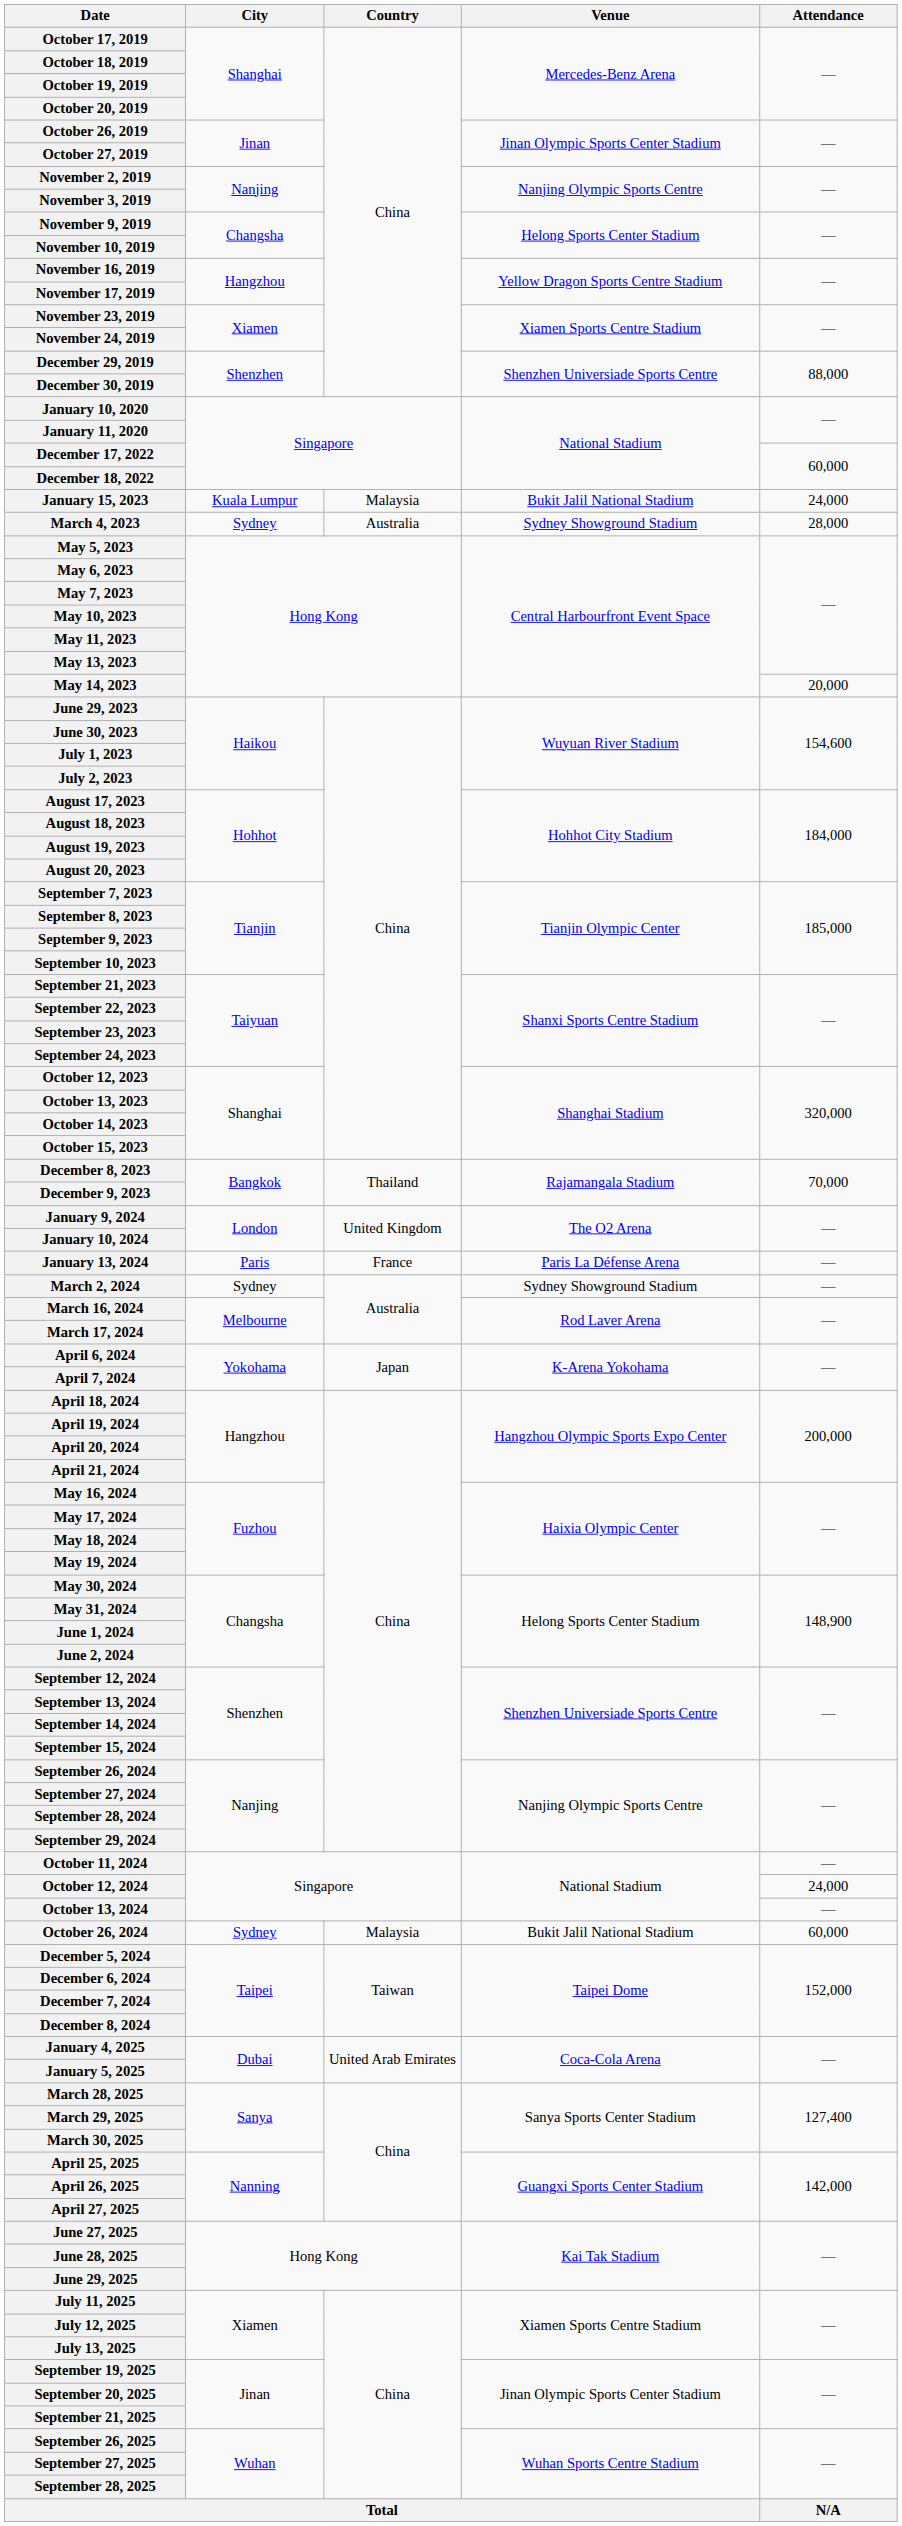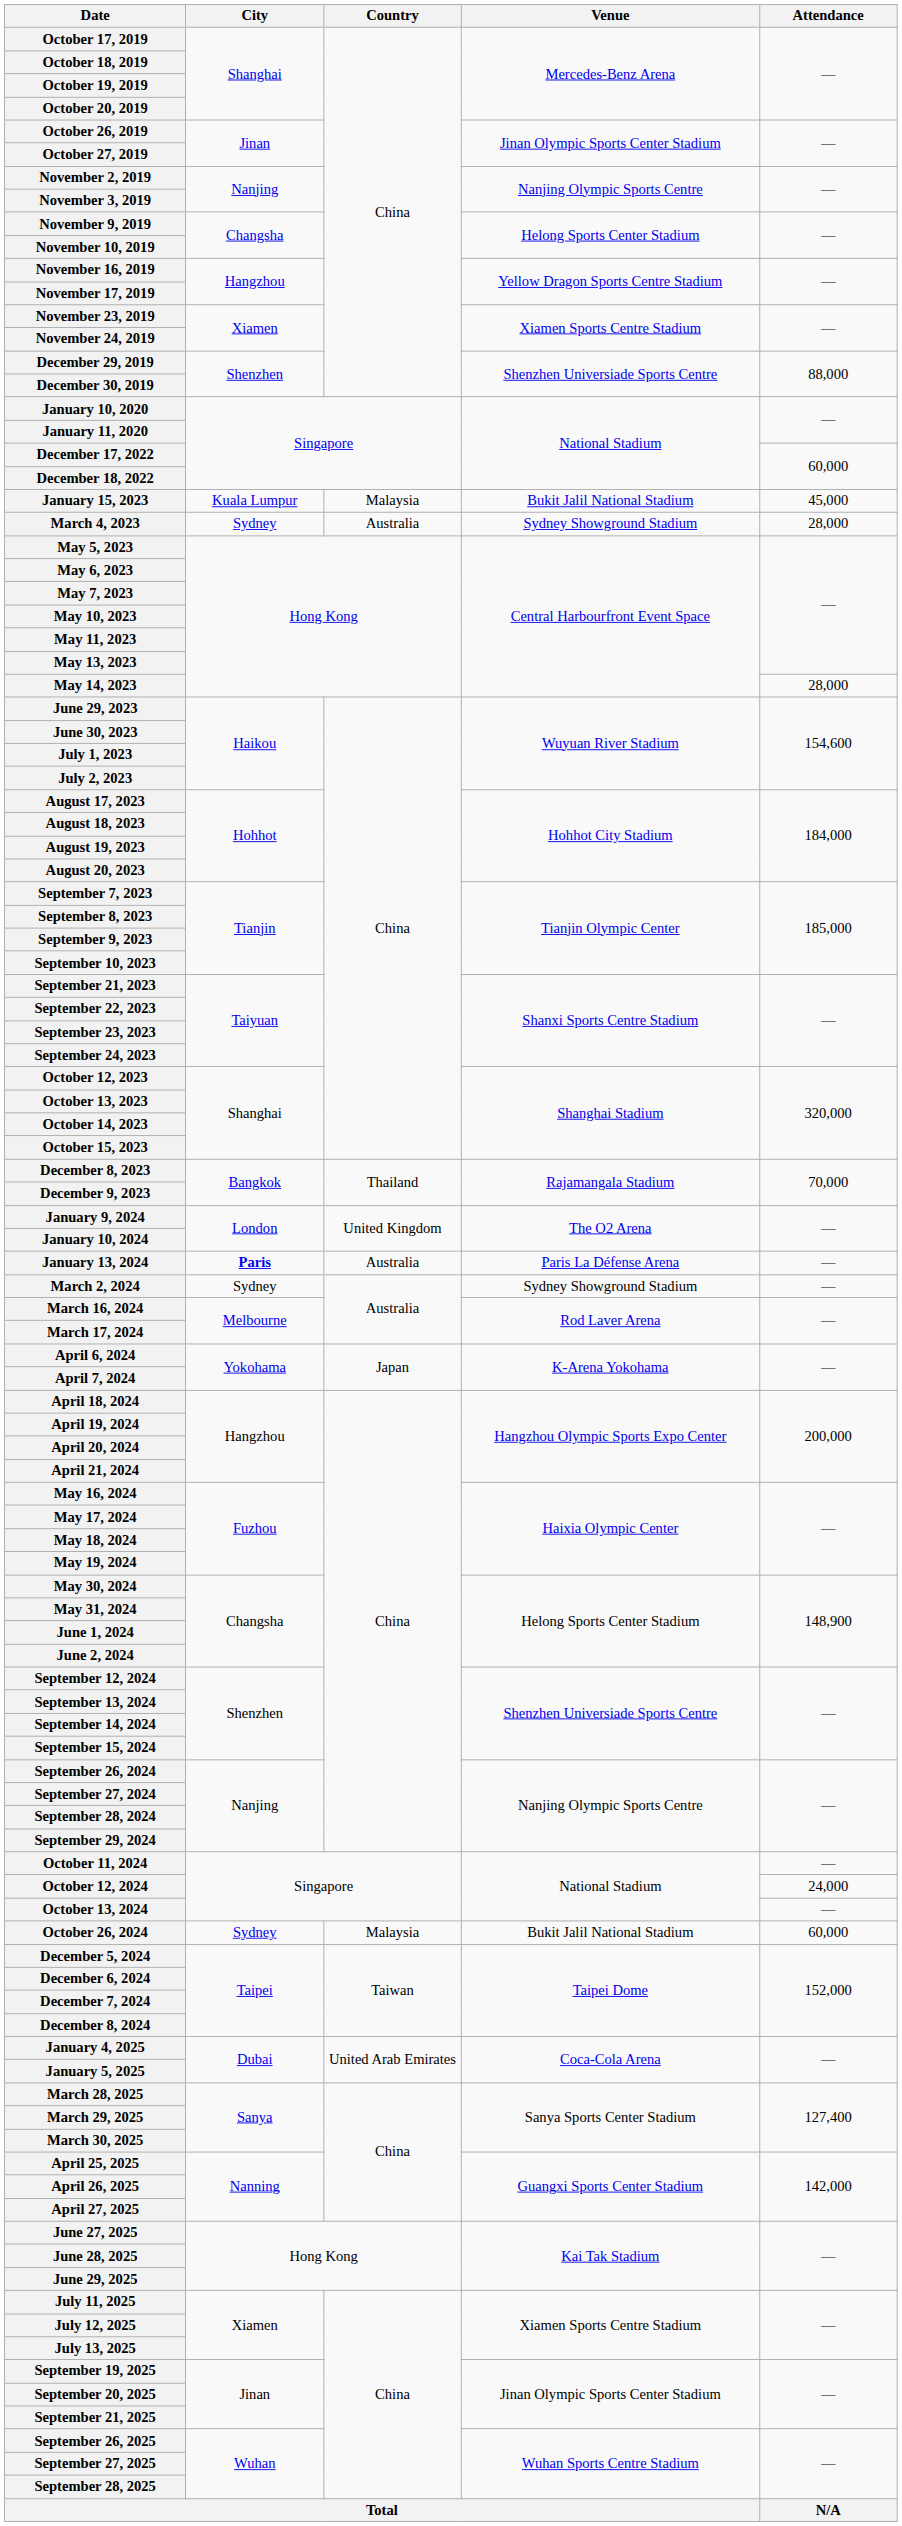January 15, 2023 | Attendance: 24,000 -> 45,000
May 14, 2023 | Attendance: 20,000 -> 28,000
January 13, 2024 | City: normal -> bold
January 13, 2024 | Country: France -> Australia
